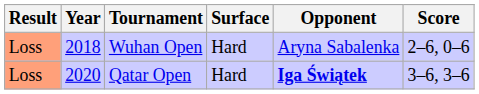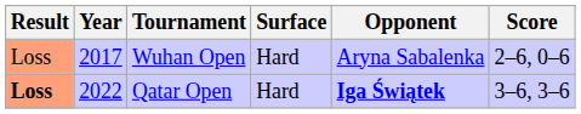Wuhan Open | Year: 2018 -> 2017
Qatar Open | Result: normal -> bold
Qatar Open | Year: 2020 -> 2022
